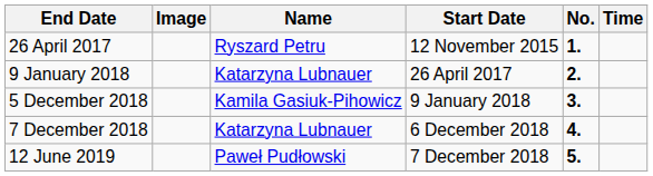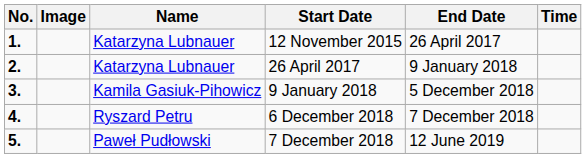columns swapped: No. <-> End Date
12 November 2015 | Name: Ryszard Petru -> Katarzyna Lubnauer
6 December 2018 | Name: Katarzyna Lubnauer -> Ryszard Petru
